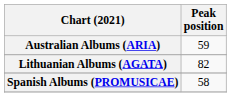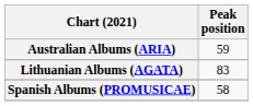Lithuanian Albums (AGATA) | Peak position: 82 -> 83
